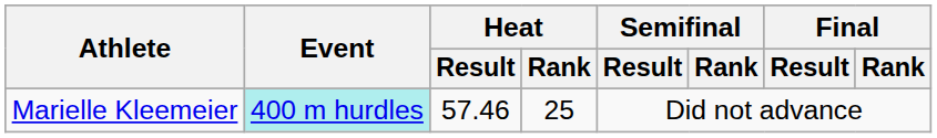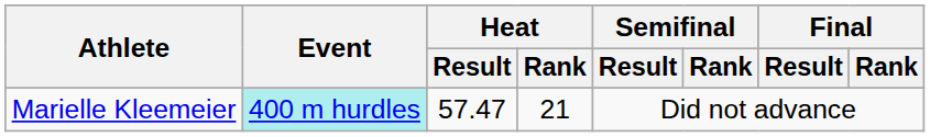Marielle Kleemeier | Heat / Result: 57.46 -> 57.47
Marielle Kleemeier | Heat / Rank: 25 -> 21
